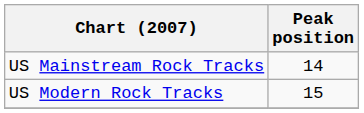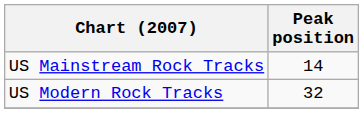US Modern Rock Tracks | Peak position: 15 -> 32
